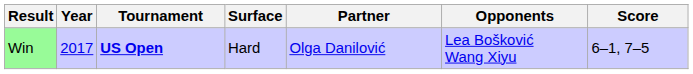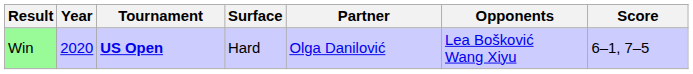Win | Year: 2017 -> 2020
